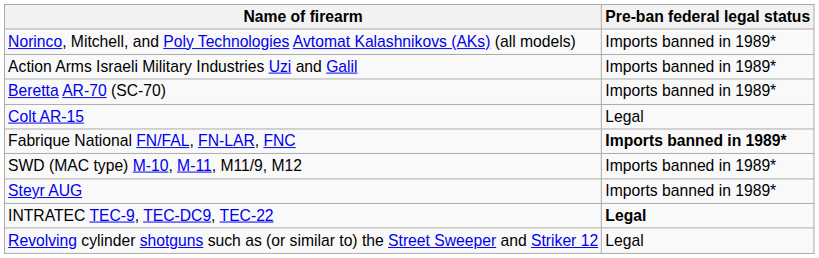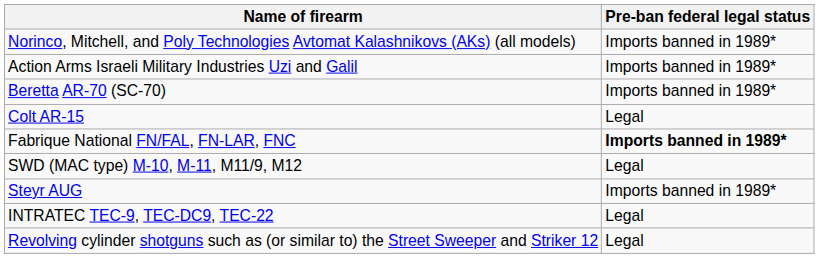SWD (MAC type) M-10, M-11, M11/9, M12 | Pre-ban federal legal status: Imports banned in 1989* -> Legal
INTRATEC TEC-9, TEC-DC9, TEC-22 | Pre-ban federal legal status: bold -> normal
